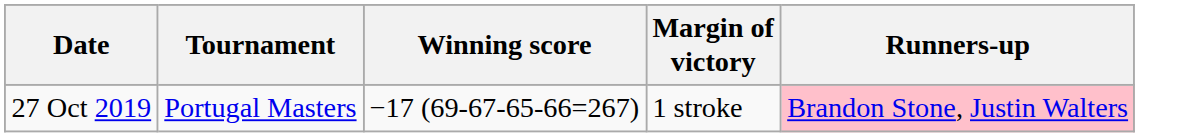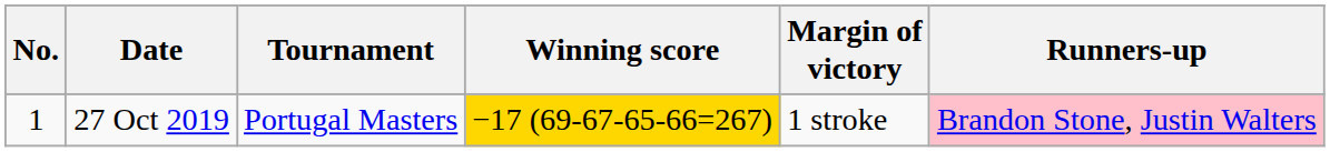+ column: No. | 1
27 Oct 2019 | Winning score: no background -> gold background
